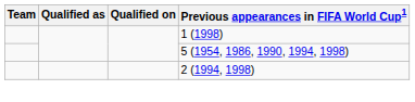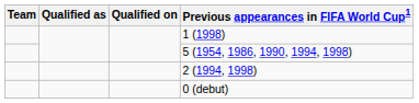+ row: 0 (debut)
